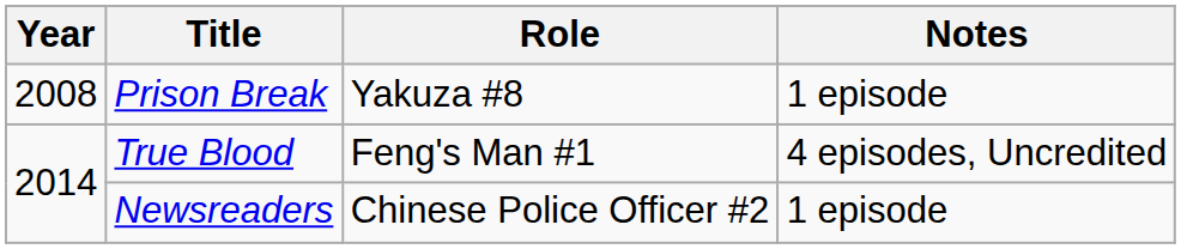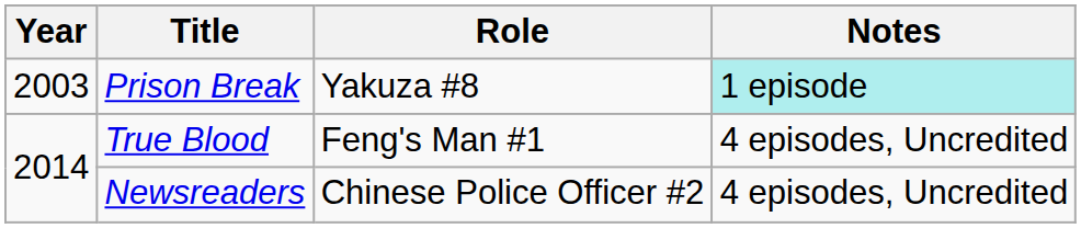Prison Break | Year: 2008 -> 2003
Prison Break | Notes: no background -> paleturquoise background
Newsreaders | Notes: 1 episode -> 4 episodes, Uncredited
